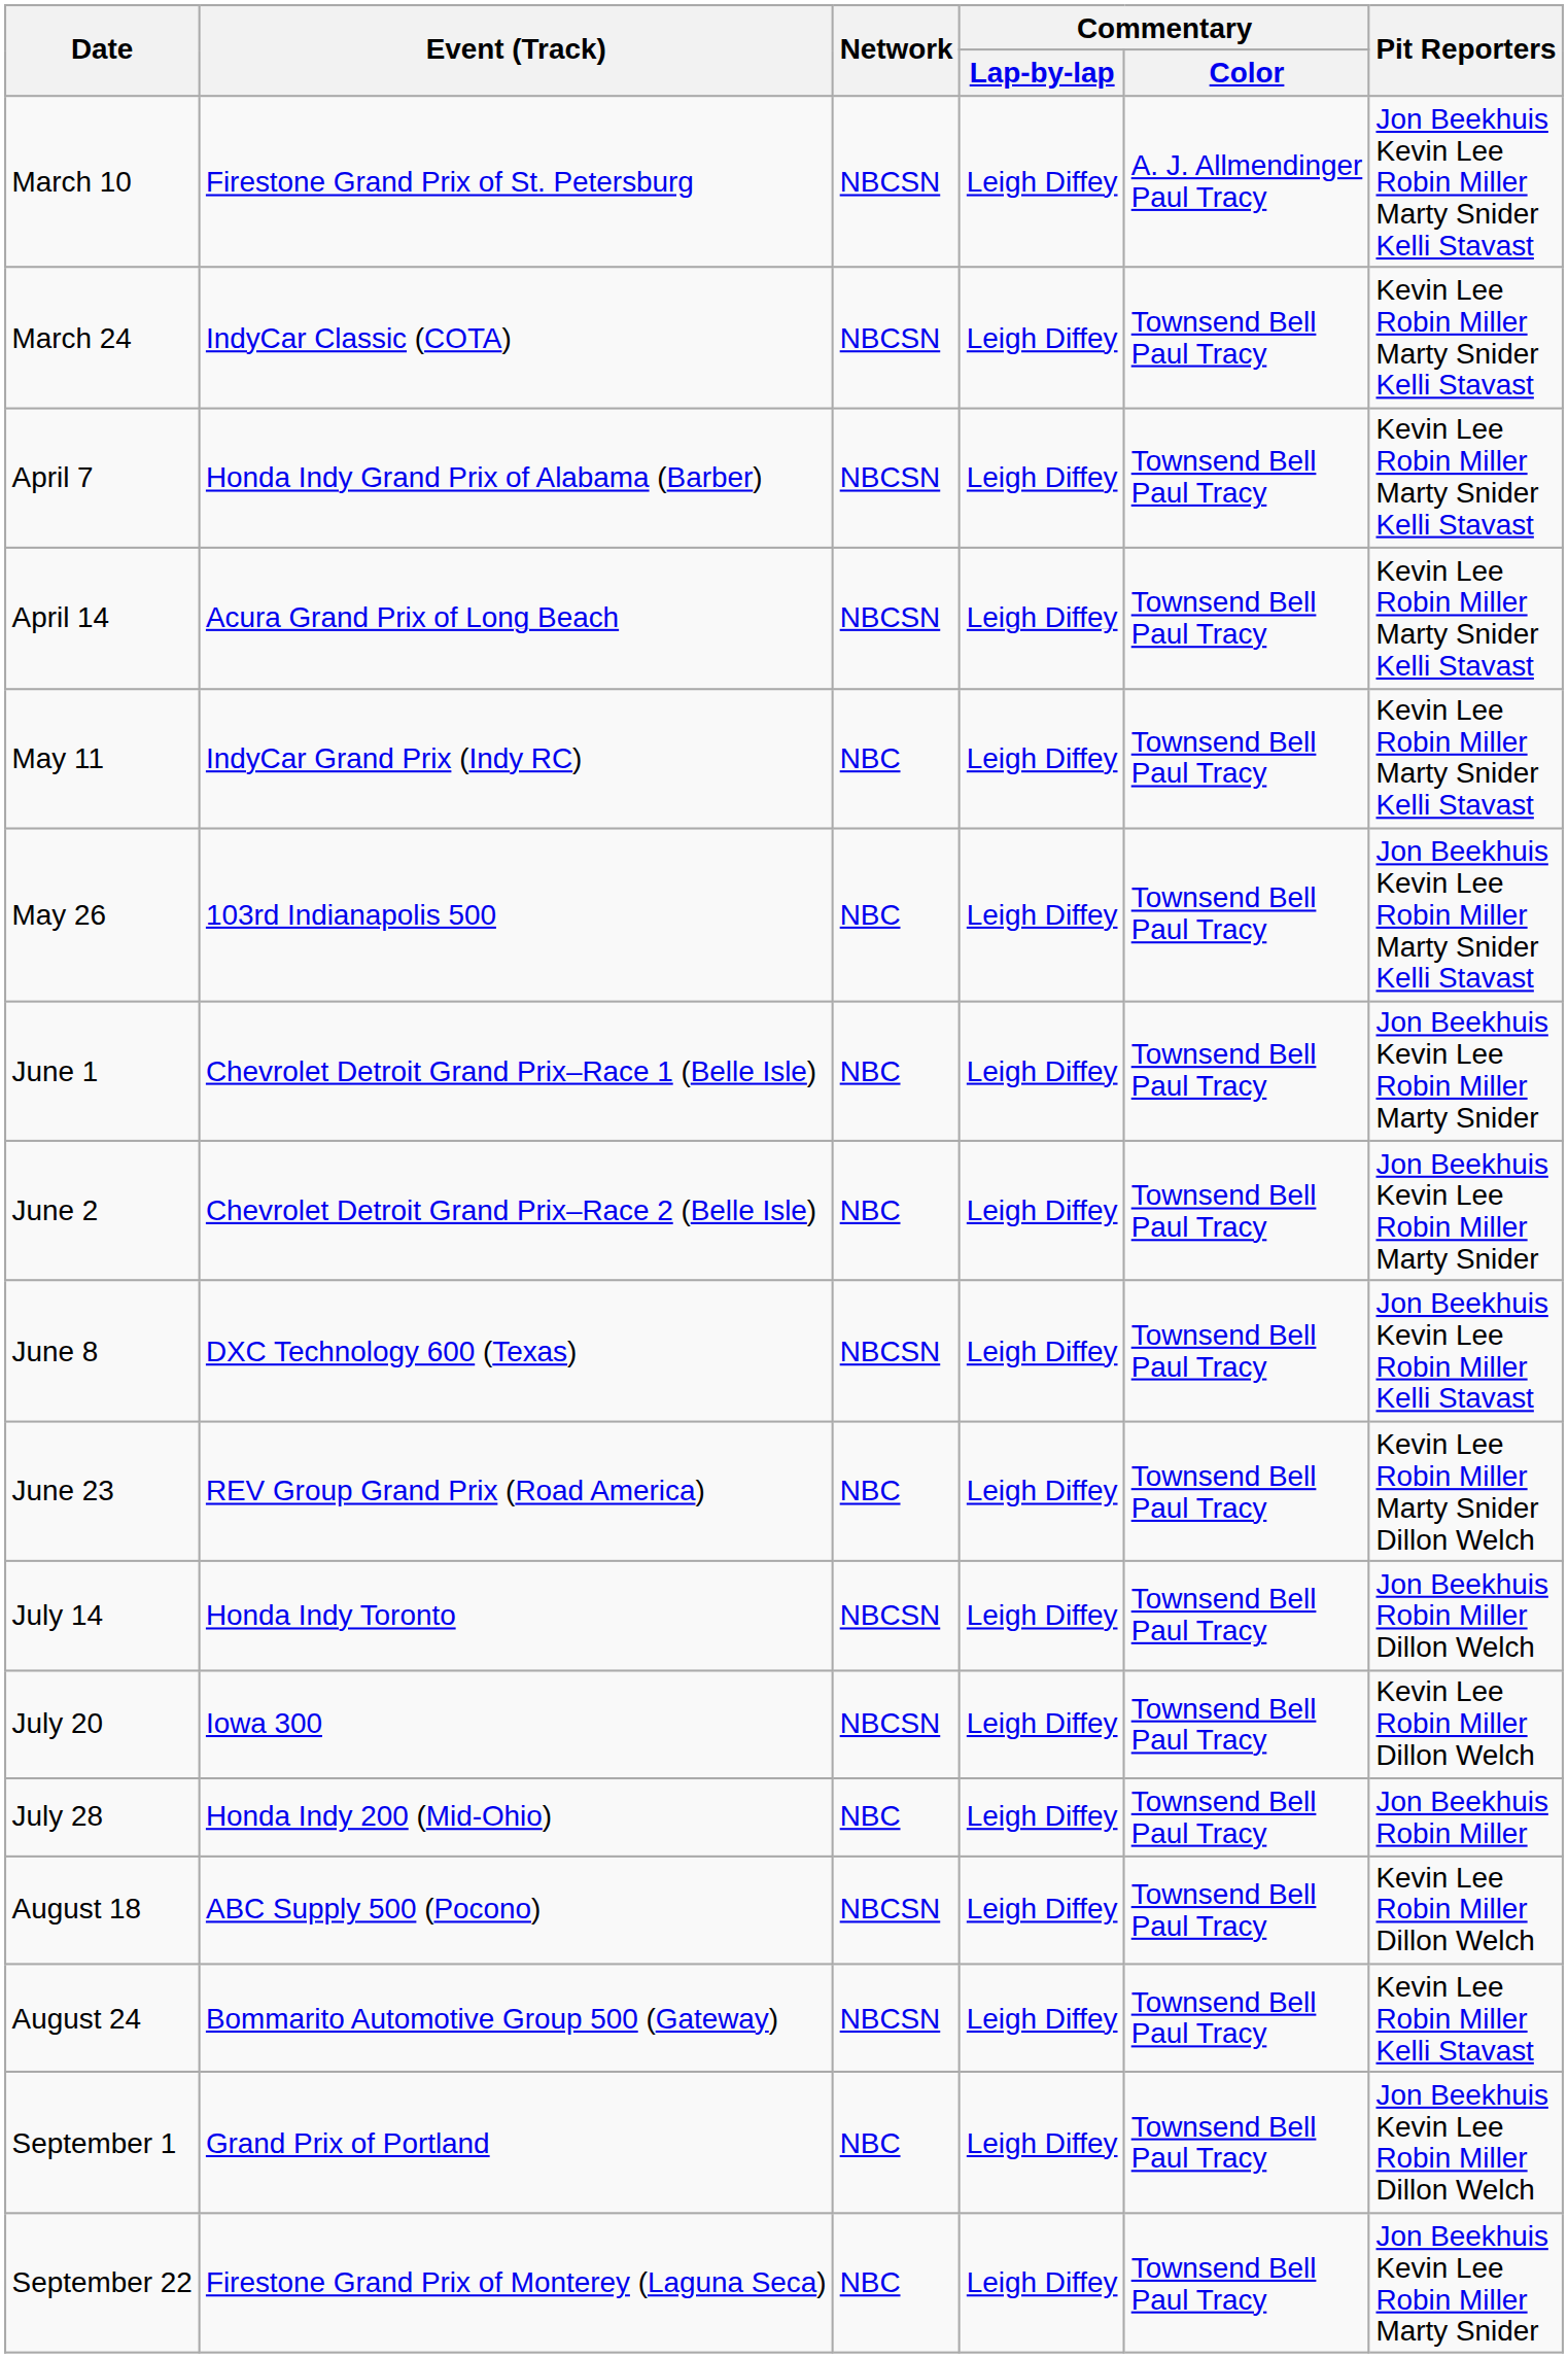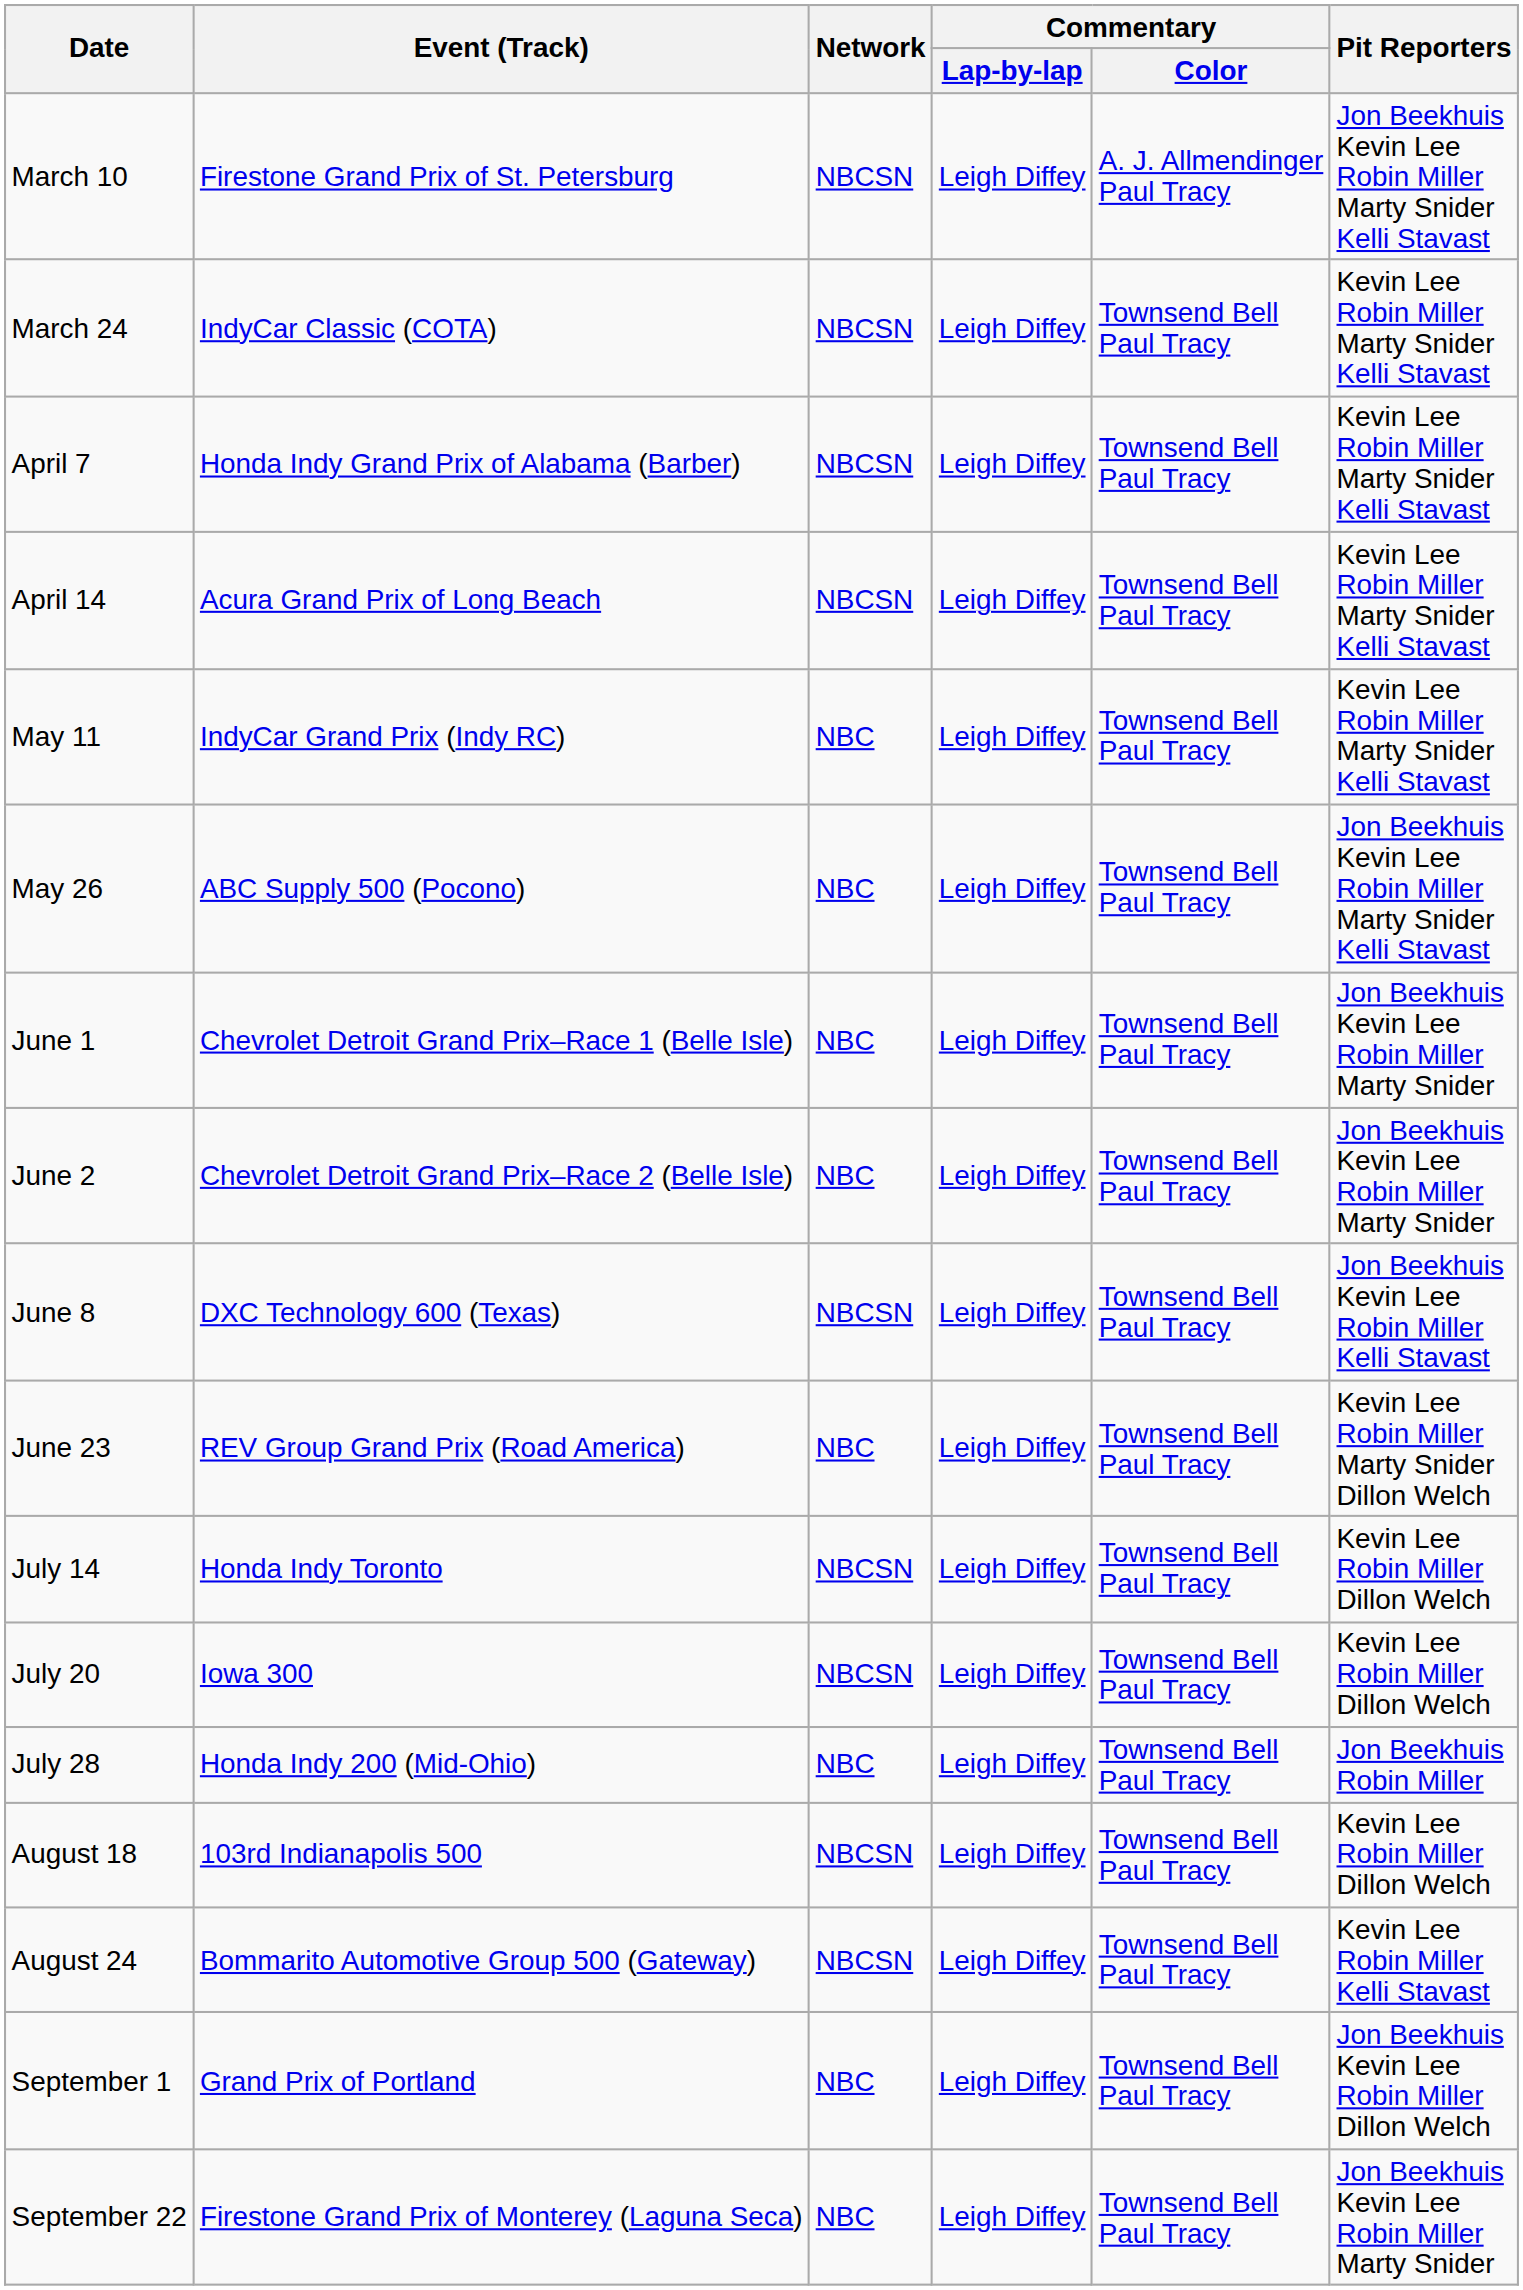May 26 | Event (Track): 103rd Indianapolis 500 -> ABC Supply 500 (Pocono)
July 14 | Pit Reporters: Jon Beekhuis Robin Miller Dillon Welch -> Kevin Lee Robin Miller Dillon Welch
August 18 | Event (Track): ABC Supply 500 (Pocono) -> 103rd Indianapolis 500
